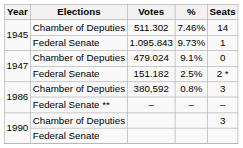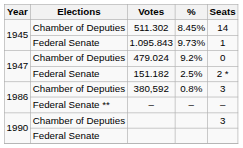511.302 | %: 7.46% -> 8.45%
479.024 | %: 9.1% -> 9.2%
